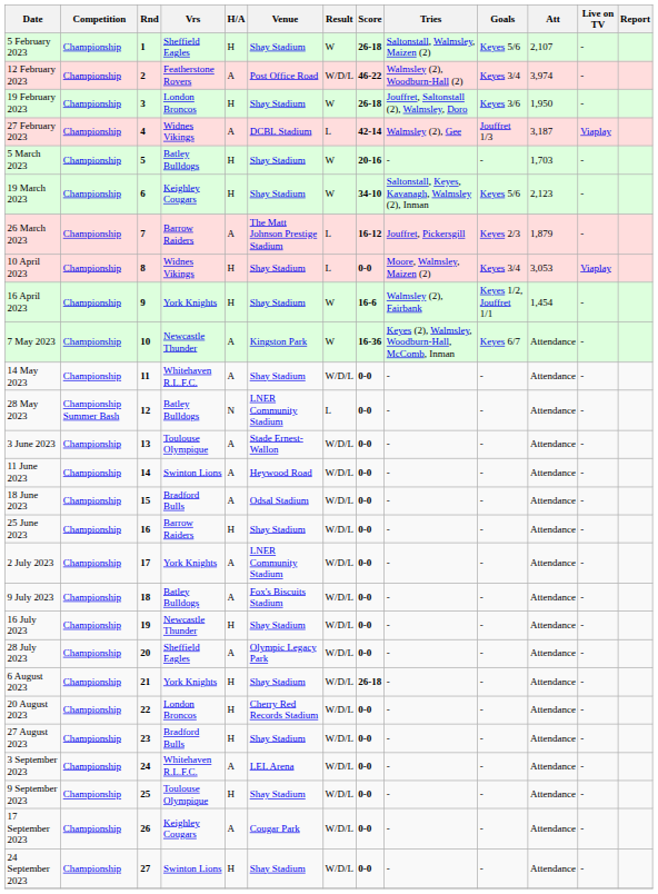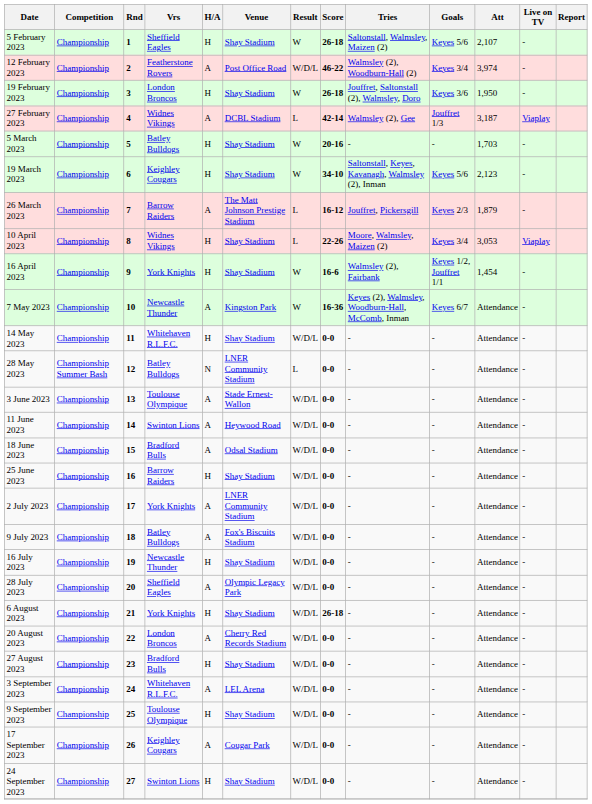10 April 2023 | Score: 0-0 -> 22-26
14 May 2023 | H/A: A -> H
20 August 2023 | H/A: H -> A
